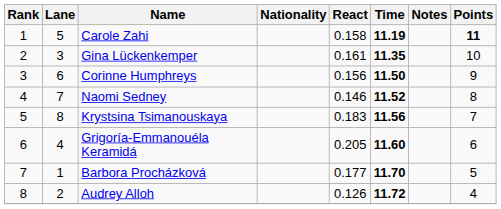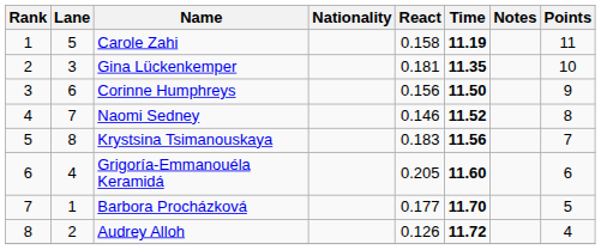Carole Zahi | Points: bold -> normal
Gina Lückenkemper | React: 0.161 -> 0.181
